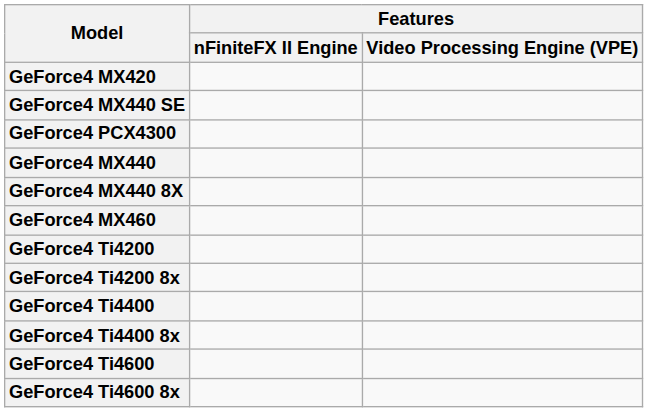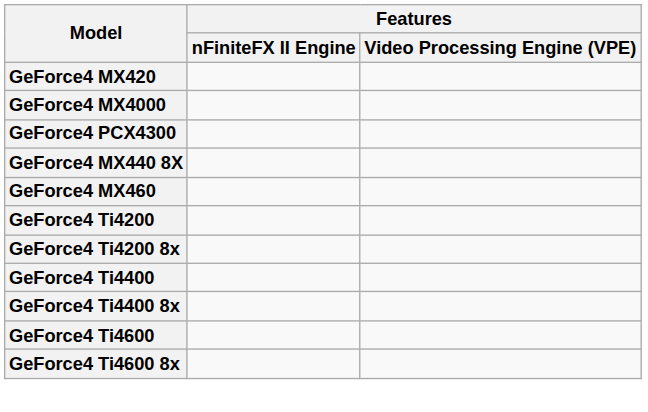- row: GeForce4 MX440 SE
+ row: GeForce4 MX4000
- row: GeForce4 MX440
